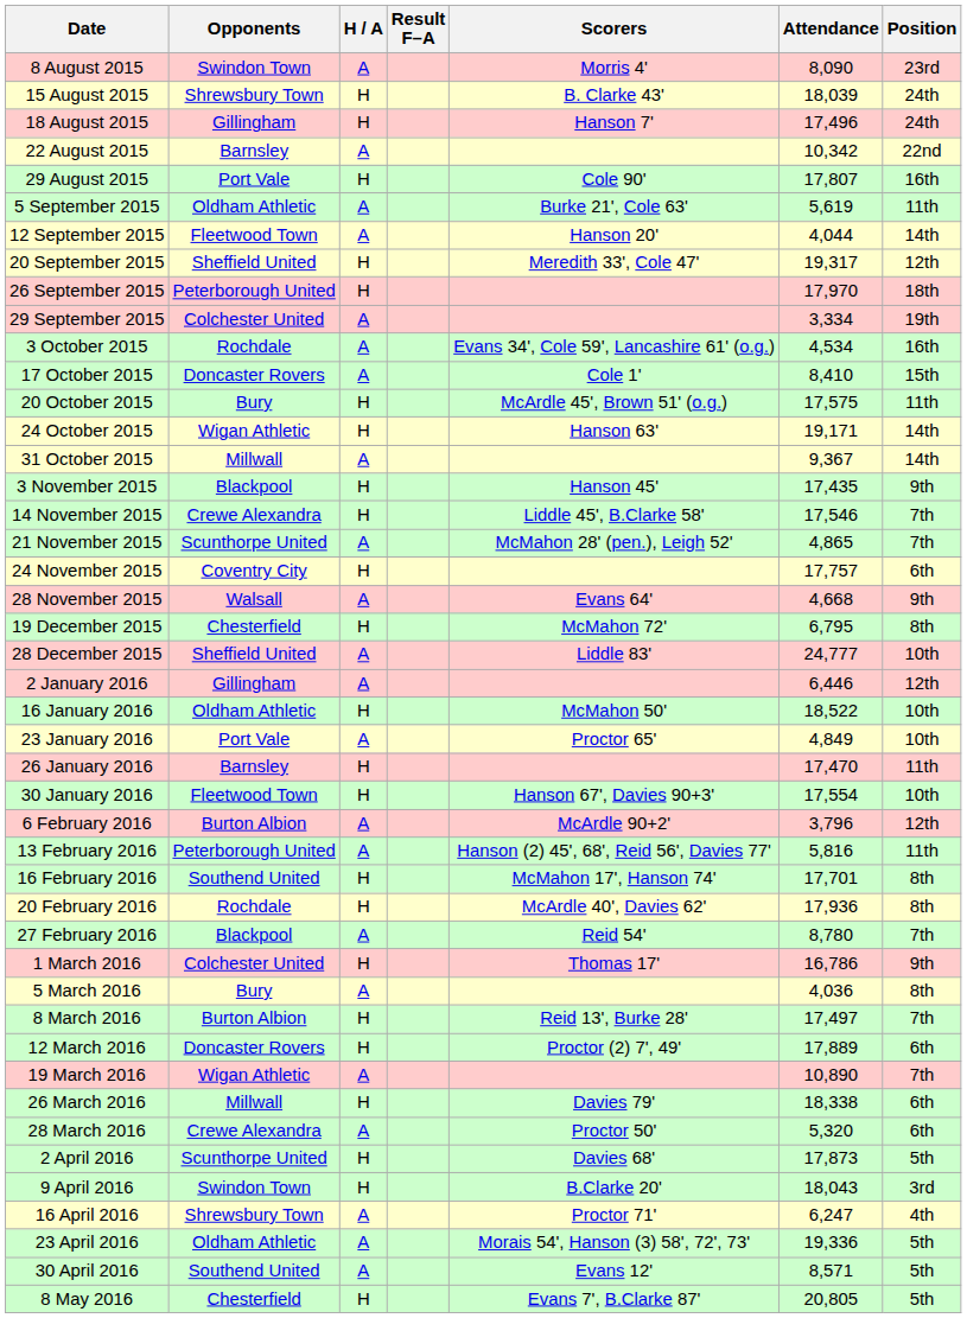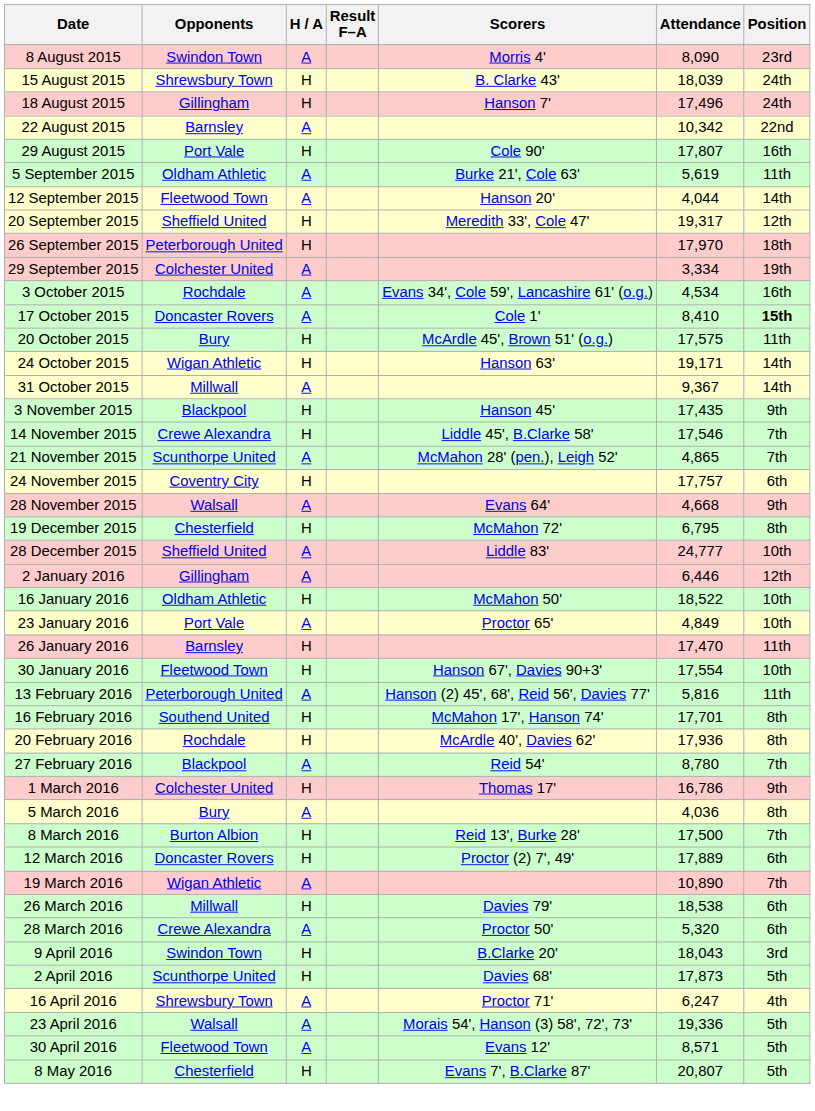17 October 2015 | Position: normal -> bold
- row: 6 February 2016 | Burton Albion | A | McArdle 90+2' | 3,796 | 12th
8 March 2016 | Attendance: 17,497 -> 17,500
26 March 2016 | Attendance: 18,338 -> 18,538
rows swapped: 2 April 2016 <-> 9 April 2016
23 April 2016 | Opponents: Oldham Athletic -> Walsall
30 April 2016 | Opponents: Southend United -> Fleetwood Town
8 May 2016 | Attendance: 20,805 -> 20,807
